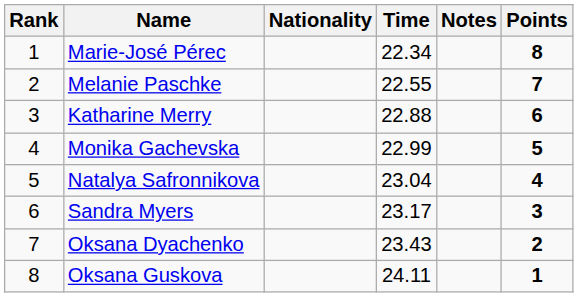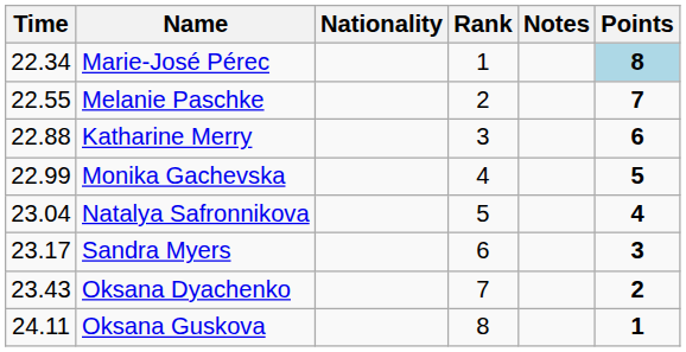columns swapped: Rank <-> Time
Marie-José Pérec | Points: no background -> lightblue background
